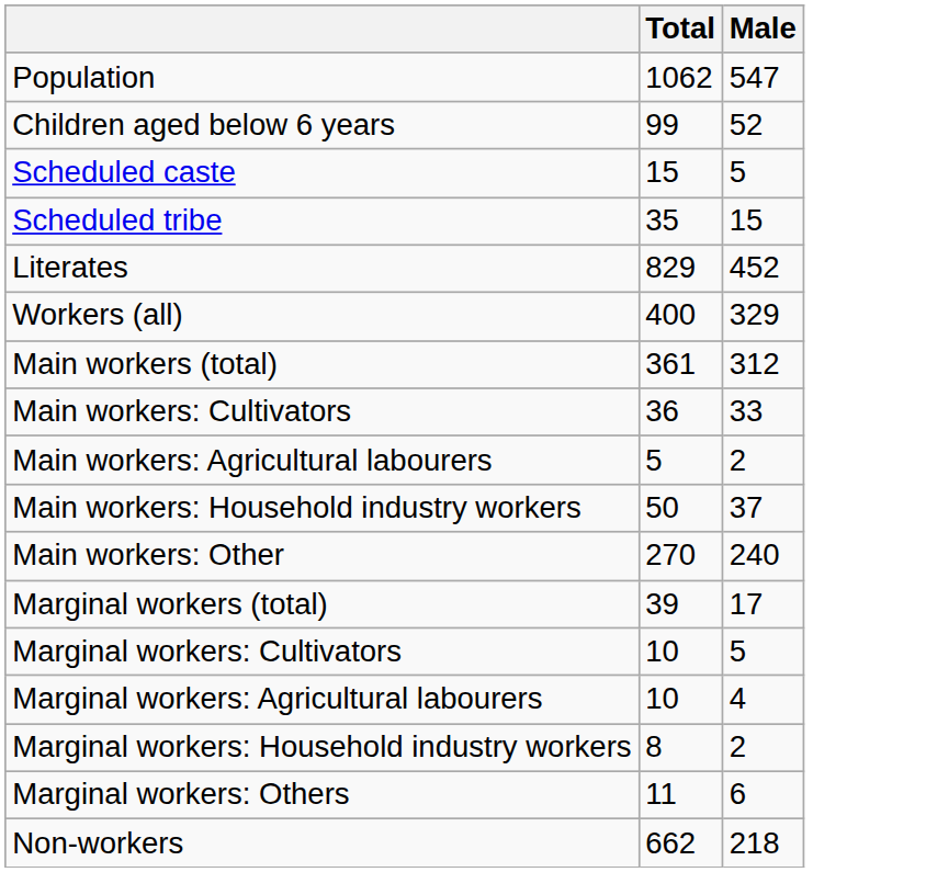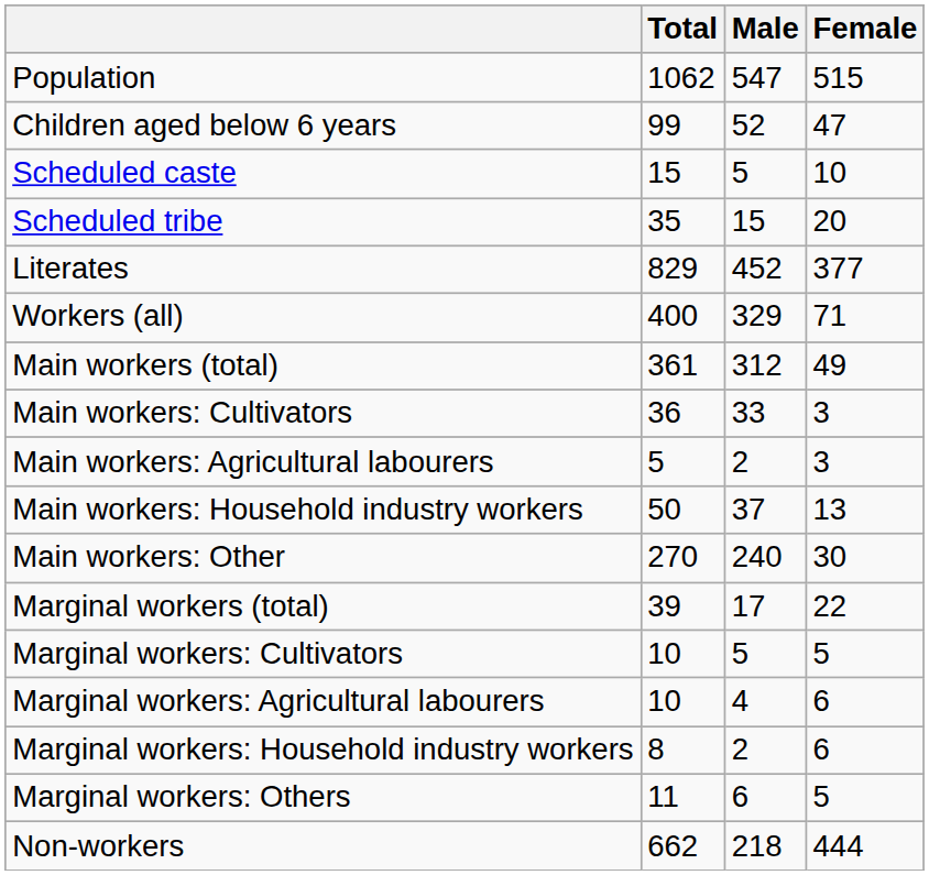+ column: Female | 515 | 47 | 10 | 20 | 377 | 71 | 49 | 3 | 3 | 13 | 30 | 22 | 5 | 6 | 6 | 5 | 444
